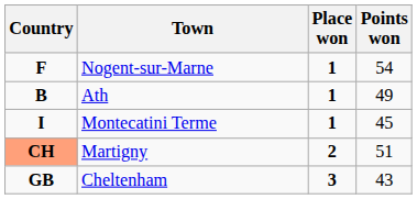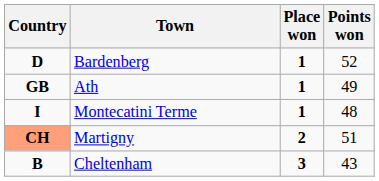- row: F | Nogent-sur-Marne | 1 | 54
+ row: D | Bardenberg | 1 | 52
Ath | Country: B -> GB
Montecatini Terme | Points won: 45 -> 48
Cheltenham | Country: GB -> B
